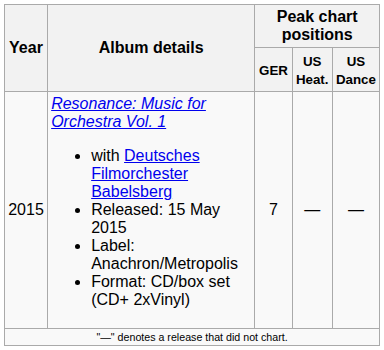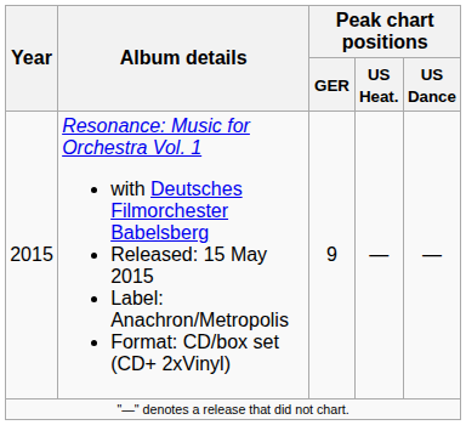2015 | Peak chart positions / GER: 7 -> 9
